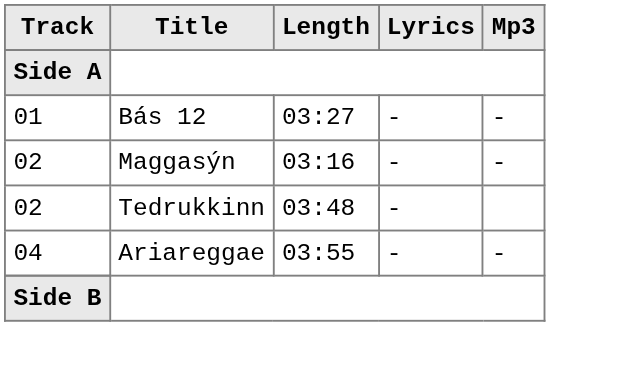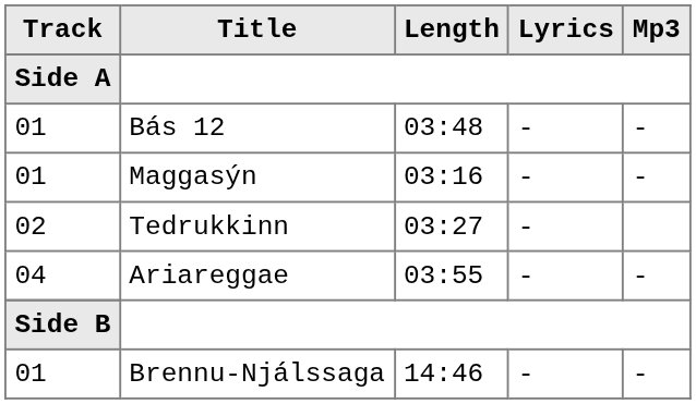Bás 12 | Length: 03:27 -> 03:48
Maggasýn | Track: 02 -> 01
Tedrukkinn | Length: 03:48 -> 03:27
+ row: 01 | Brennu-Njálssaga | 14:46 | - | -
